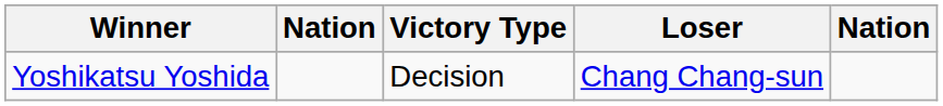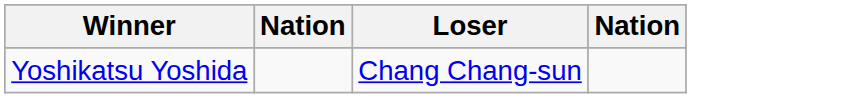- column: Victory Type | Decision
